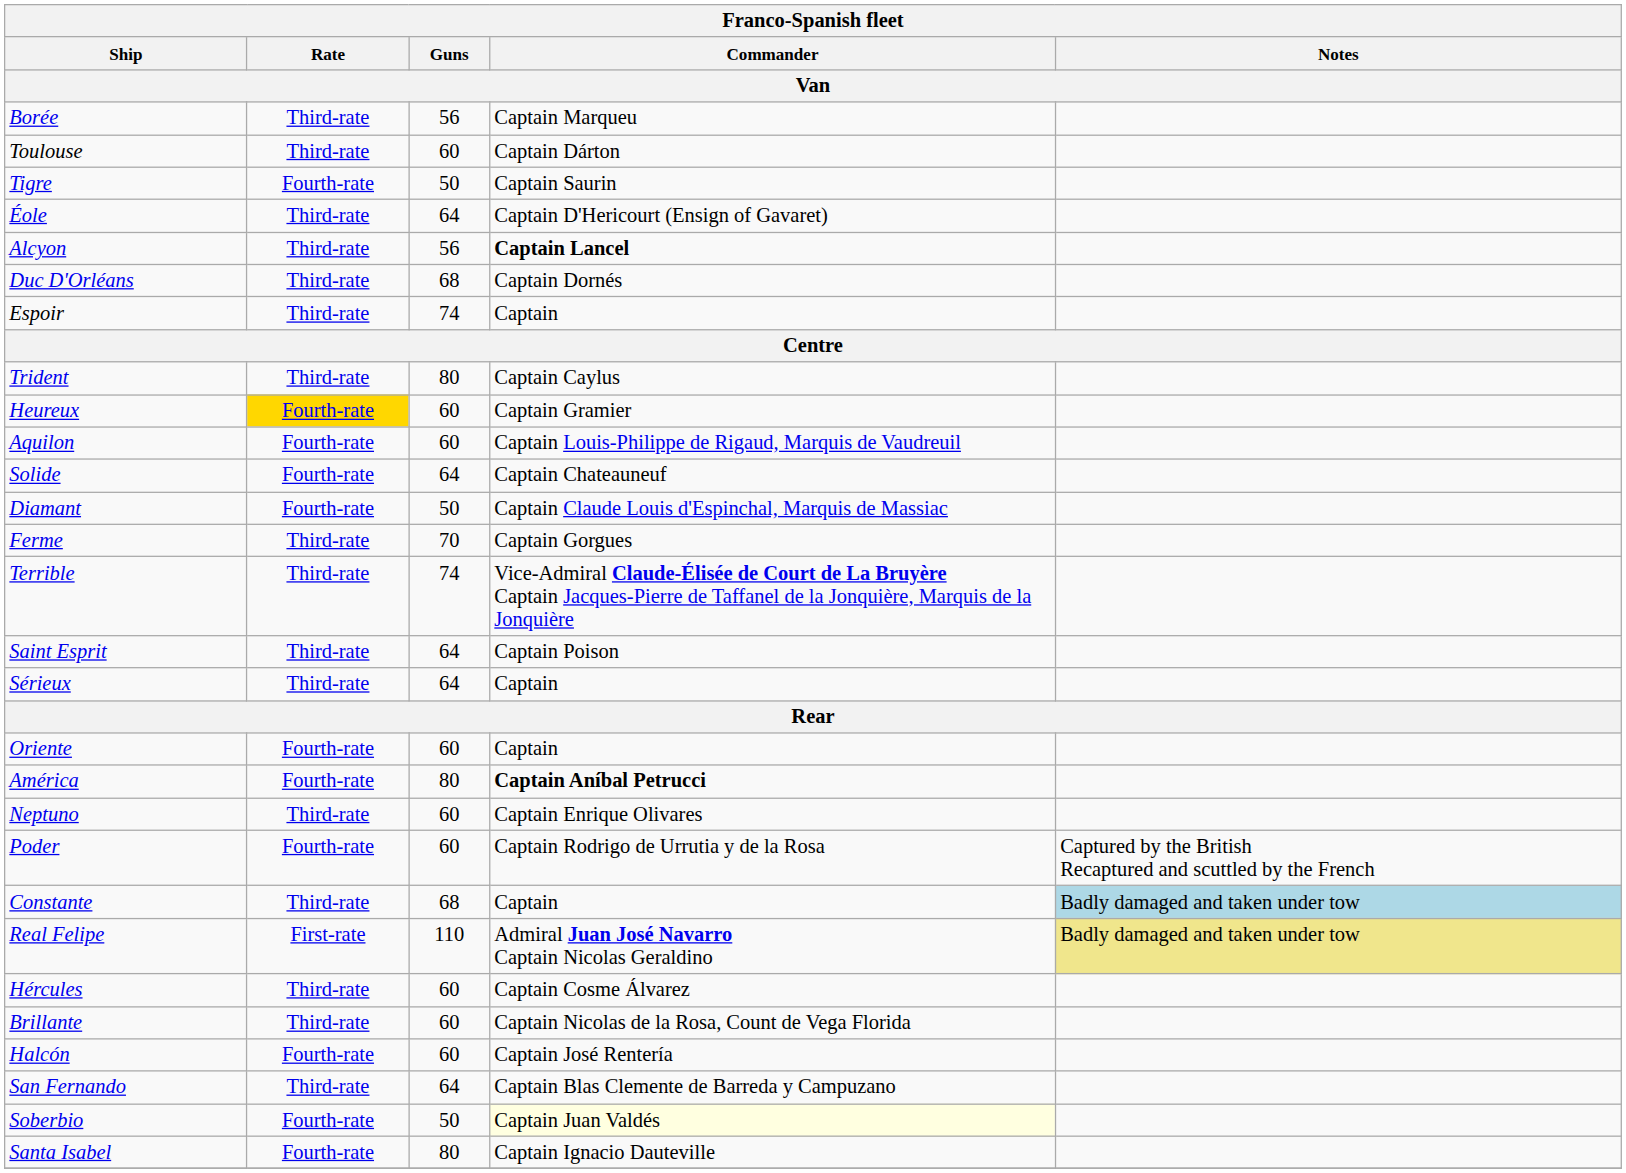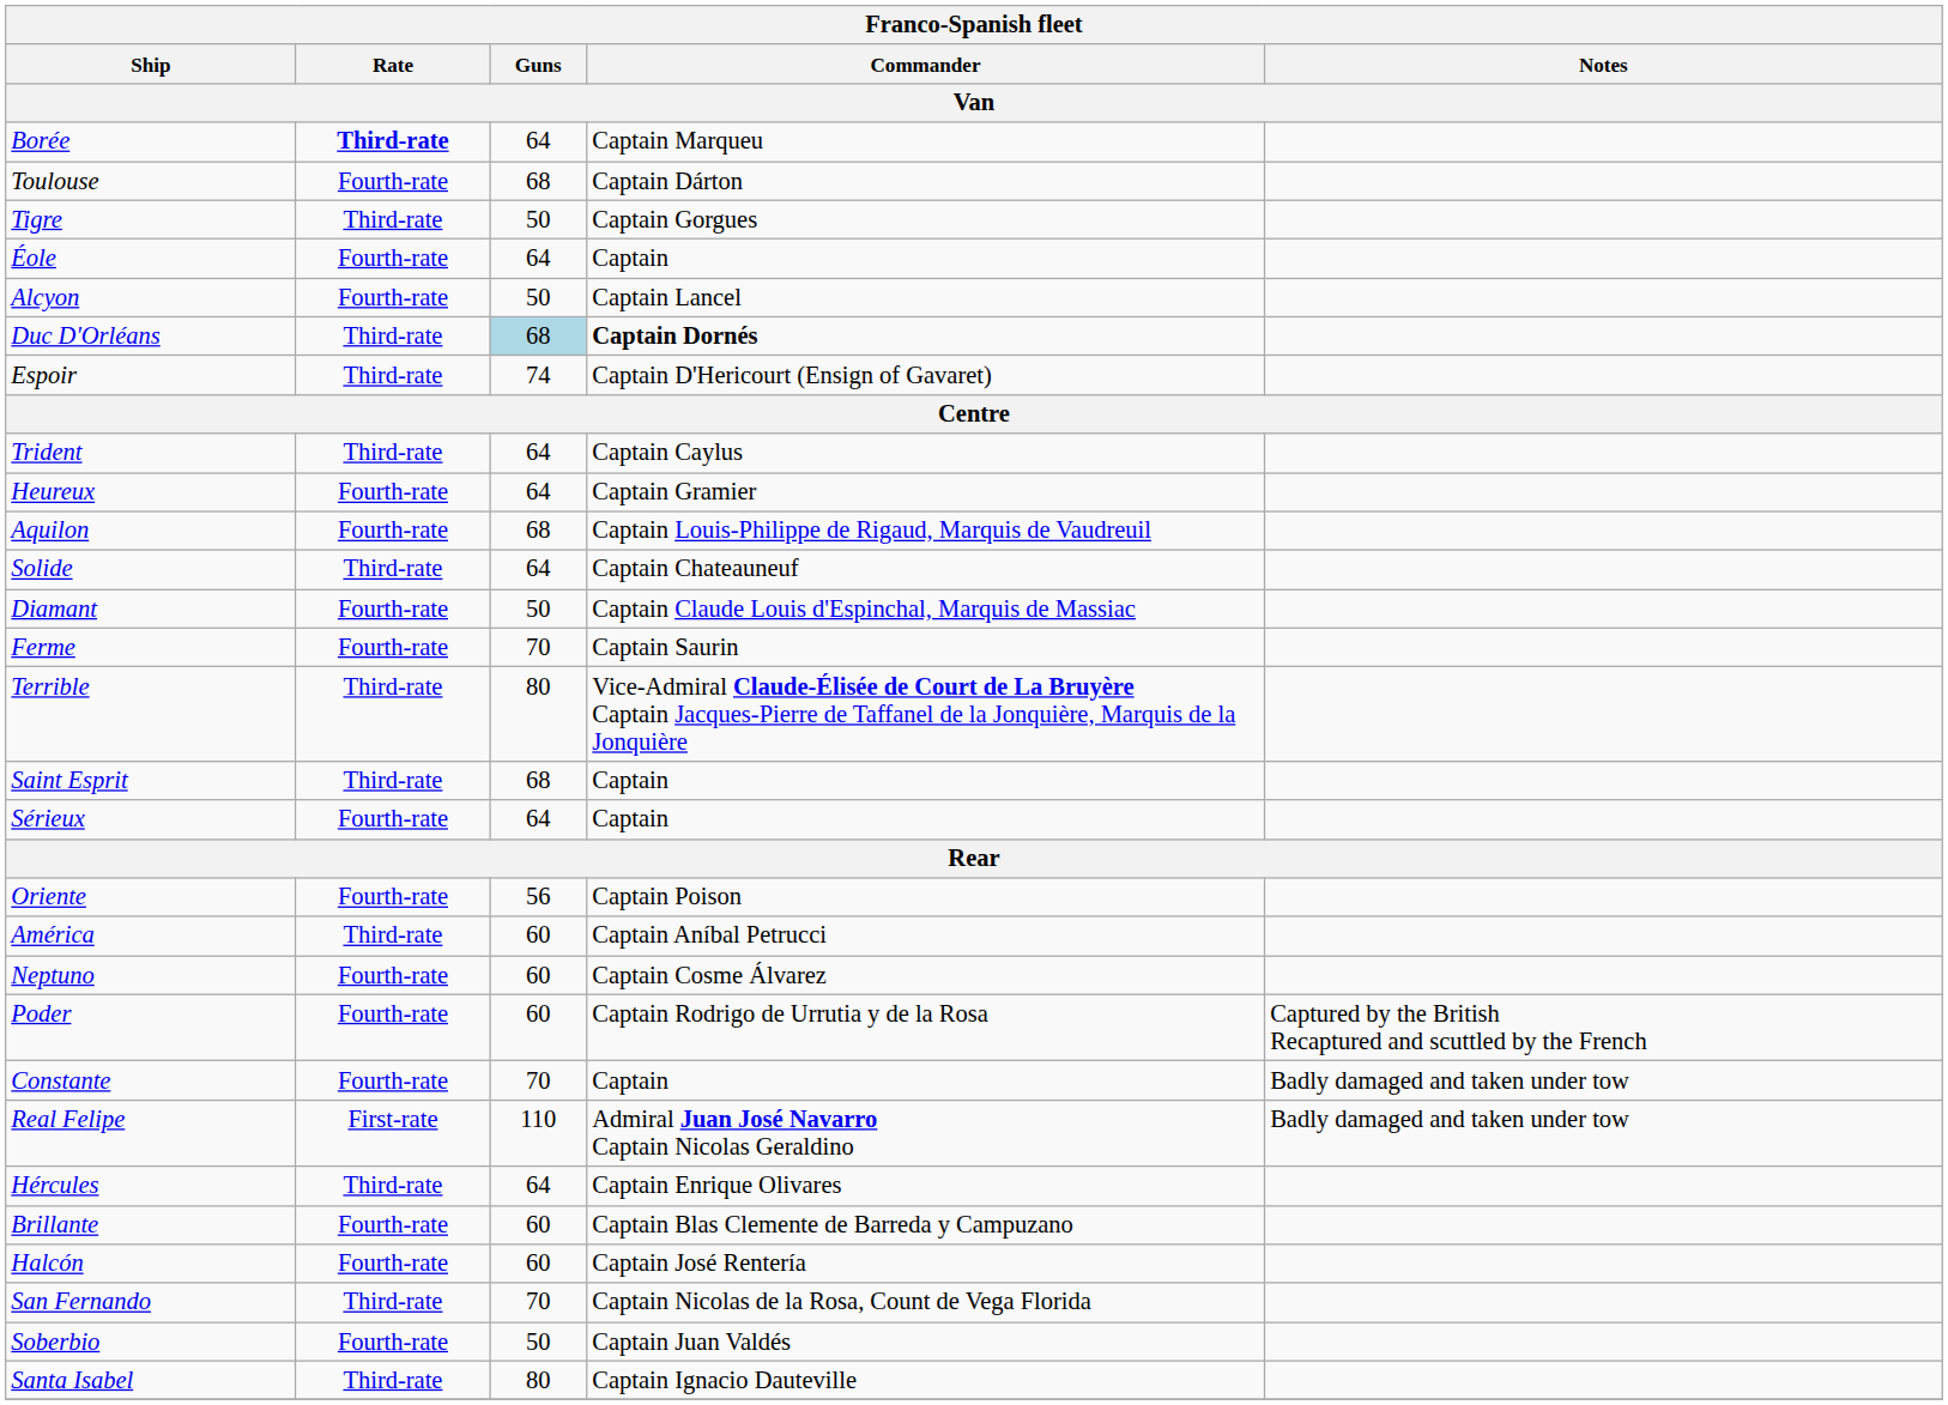Borée | Franco-Spanish fleet / Rate / Van: normal -> bold
Borée | Franco-Spanish fleet / Guns / Van: 56 -> 64
Toulouse | Franco-Spanish fleet / Rate / Van: Third-rate -> Fourth-rate
Toulouse | Franco-Spanish fleet / Guns / Van: 60 -> 68
Tigre | Franco-Spanish fleet / Rate / Van: Fourth-rate -> Third-rate
Tigre | Franco-Spanish fleet / Commander / Van: Captain Saurin -> Captain Gorgues
Éole | Franco-Spanish fleet / Rate / Van: Third-rate -> Fourth-rate
Éole | Franco-Spanish fleet / Commander / Van: Captain D'Hericourt (Ensign of Gavaret) -> Captain
Alcyon | Franco-Spanish fleet / Rate / Van: Third-rate -> Fourth-rate
Alcyon | Franco-Spanish fleet / Guns / Van: 56 -> 50
Alcyon | Franco-Spanish fleet / Commander / Van: bold -> normal
Duc D'Orléans | Franco-Spanish fleet / Guns / Van: no background -> lightblue background
Duc D'Orléans | Franco-Spanish fleet / Commander / Van: normal -> bold
Espoir | Franco-Spanish fleet / Commander / Van: Captain -> Captain D'Hericourt (Ensign of Gavaret)
Trident | Franco-Spanish fleet / Guns / Van: 80 -> 64
Heureux | Franco-Spanish fleet / Rate / Van: gold background -> no background
Heureux | Franco-Spanish fleet / Guns / Van: 60 -> 64
Aquilon | Franco-Spanish fleet / Guns / Van: 60 -> 68
Solide | Franco-Spanish fleet / Rate / Van: Fourth-rate -> Third-rate
Ferme | Franco-Spanish fleet / Rate / Van: Third-rate -> Fourth-rate
Ferme | Franco-Spanish fleet / Commander / Van: Captain Gorgues -> Captain Saurin
Terrible | Franco-Spanish fleet / Guns / Van: 74 -> 80
Saint Esprit | Franco-Spanish fleet / Guns / Van: 64 -> 68
Saint Esprit | Franco-Spanish fleet / Commander / Van: Captain Poison -> Captain
Sérieux | Franco-Spanish fleet / Rate / Van: Third-rate -> Fourth-rate
Oriente | Franco-Spanish fleet / Guns / Van: 60 -> 56
Oriente | Franco-Spanish fleet / Commander / Van: Captain -> Captain Poison
América | Franco-Spanish fleet / Rate / Van: Fourth-rate -> Third-rate
América | Franco-Spanish fleet / Guns / Van: 80 -> 60
América | Franco-Spanish fleet / Commander / Van: bold -> normal
Neptuno | Franco-Spanish fleet / Rate / Van: Third-rate -> Fourth-rate
Neptuno | Franco-Spanish fleet / Commander / Van: Captain Enrique Olivares -> Captain Cosme Álvarez
Constante | Franco-Spanish fleet / Rate / Van: Third-rate -> Fourth-rate
Constante | Franco-Spanish fleet / Guns / Van: 68 -> 70
Constante | Franco-Spanish fleet / Notes / Van: lightblue background -> no background
Real Felipe | Franco-Spanish fleet / Notes / Van: khaki background -> no background
Hércules | Franco-Spanish fleet / Guns / Van: 60 -> 64
Hércules | Franco-Spanish fleet / Commander / Van: Captain Cosme Álvarez -> Captain Enrique Olivares
Brillante | Franco-Spanish fleet / Rate / Van: Third-rate -> Fourth-rate
Brillante | Franco-Spanish fleet / Commander / Van: Captain Nicolas de la Rosa, Count de Vega Florida -> Captain Blas Clemente de Barreda y Campuzano
San Fernando | Franco-Spanish fleet / Guns / Van: 64 -> 70
San Fernando | Franco-Spanish fleet / Commander / Van: Captain Blas Clemente de Barreda y Campuzano -> Captain Nicolas de la Rosa, Count de Vega Florida
Soberbio | Franco-Spanish fleet / Commander / Van: lightyellow background -> no background
Santa Isabel | Franco-Spanish fleet / Rate / Van: Fourth-rate -> Third-rate
